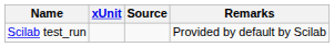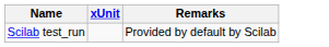- column: Source
